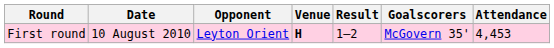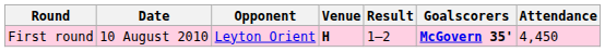First round | Goalscorers: normal -> bold
First round | Attendance: 4,453 -> 4,450
